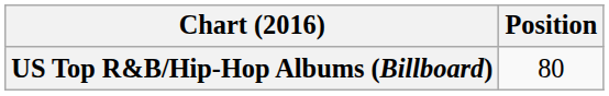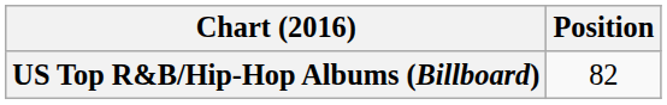US Top R&B/Hip-Hop Albums (Billboard) | Position: 80 -> 82
